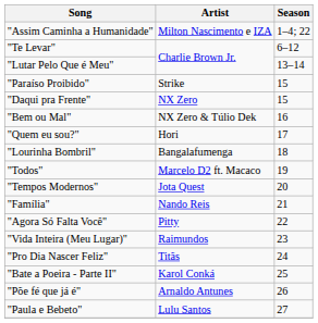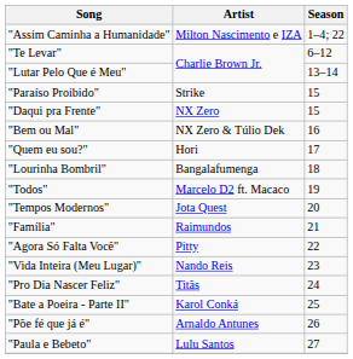"Família" | Artist: Nando Reis -> Raimundos
"Vida Inteira (Meu Lugar)" | Artist: Raimundos -> Nando Reis
